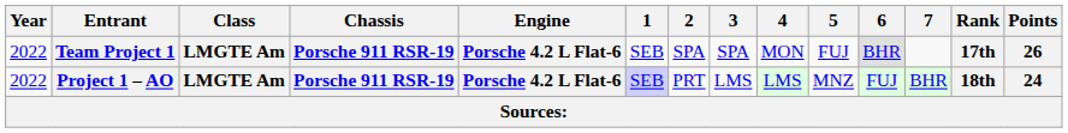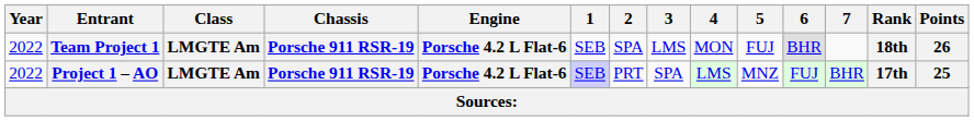Team Project 1 | 3: SPA -> LMS
Team Project 1 | Rank: 17th -> 18th
Project 1 – AO | 3: LMS -> SPA
Project 1 – AO | Rank: 18th -> 17th
Project 1 – AO | Points: 24 -> 25
